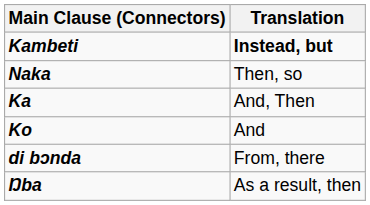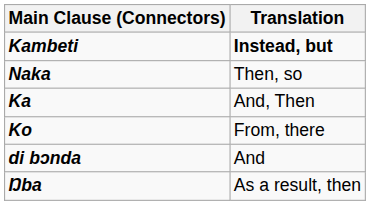Ko | Translation: And -> From, there
di bɔnda | Translation: From, there -> And
